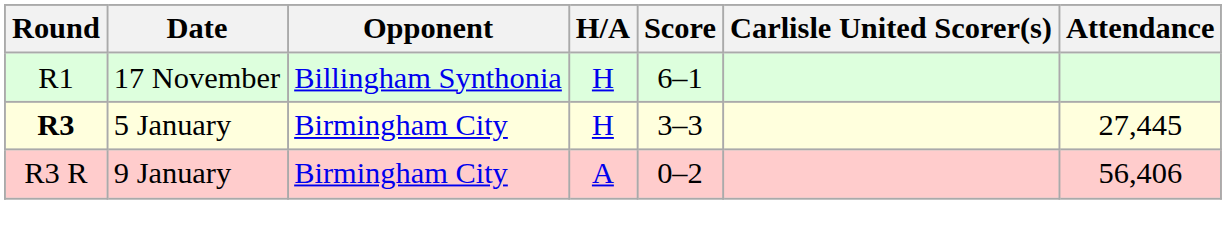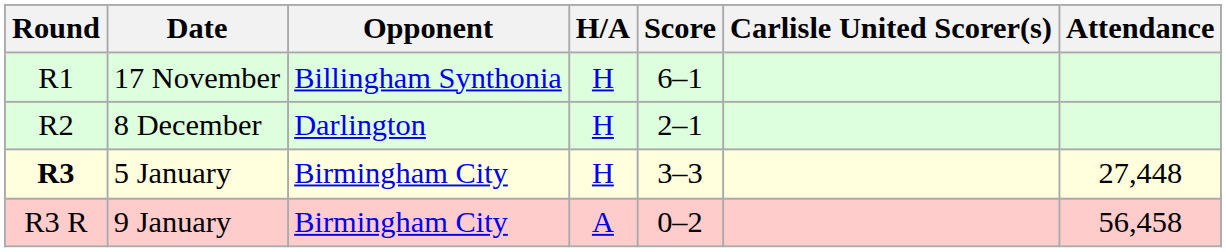+ row: R2 | 8 December | Darlington | H | 2–1
5 January | Attendance: 27,445 -> 27,448
9 January | Attendance: 56,406 -> 56,458
